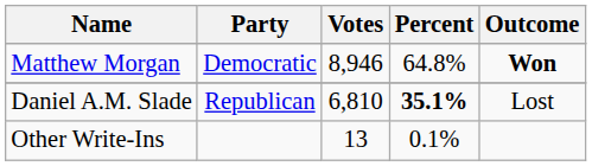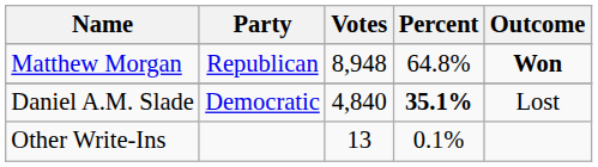Matthew Morgan | Party: Democratic -> Republican
Matthew Morgan | Votes: 8,946 -> 8,948
Daniel A.M. Slade | Party: Republican -> Democratic
Daniel A.M. Slade | Votes: 6,810 -> 4,840
